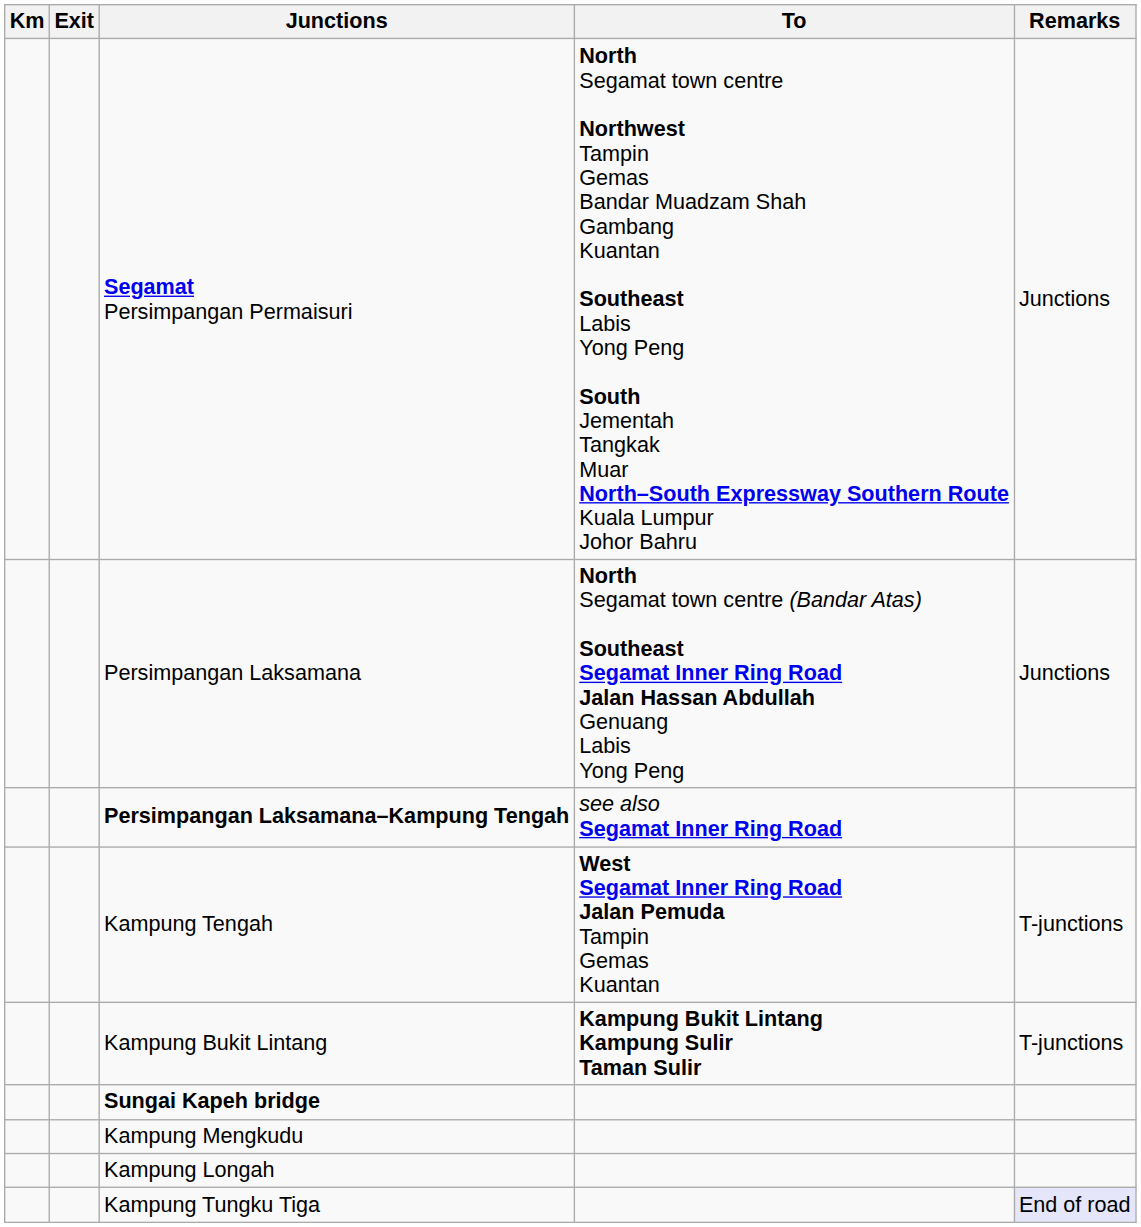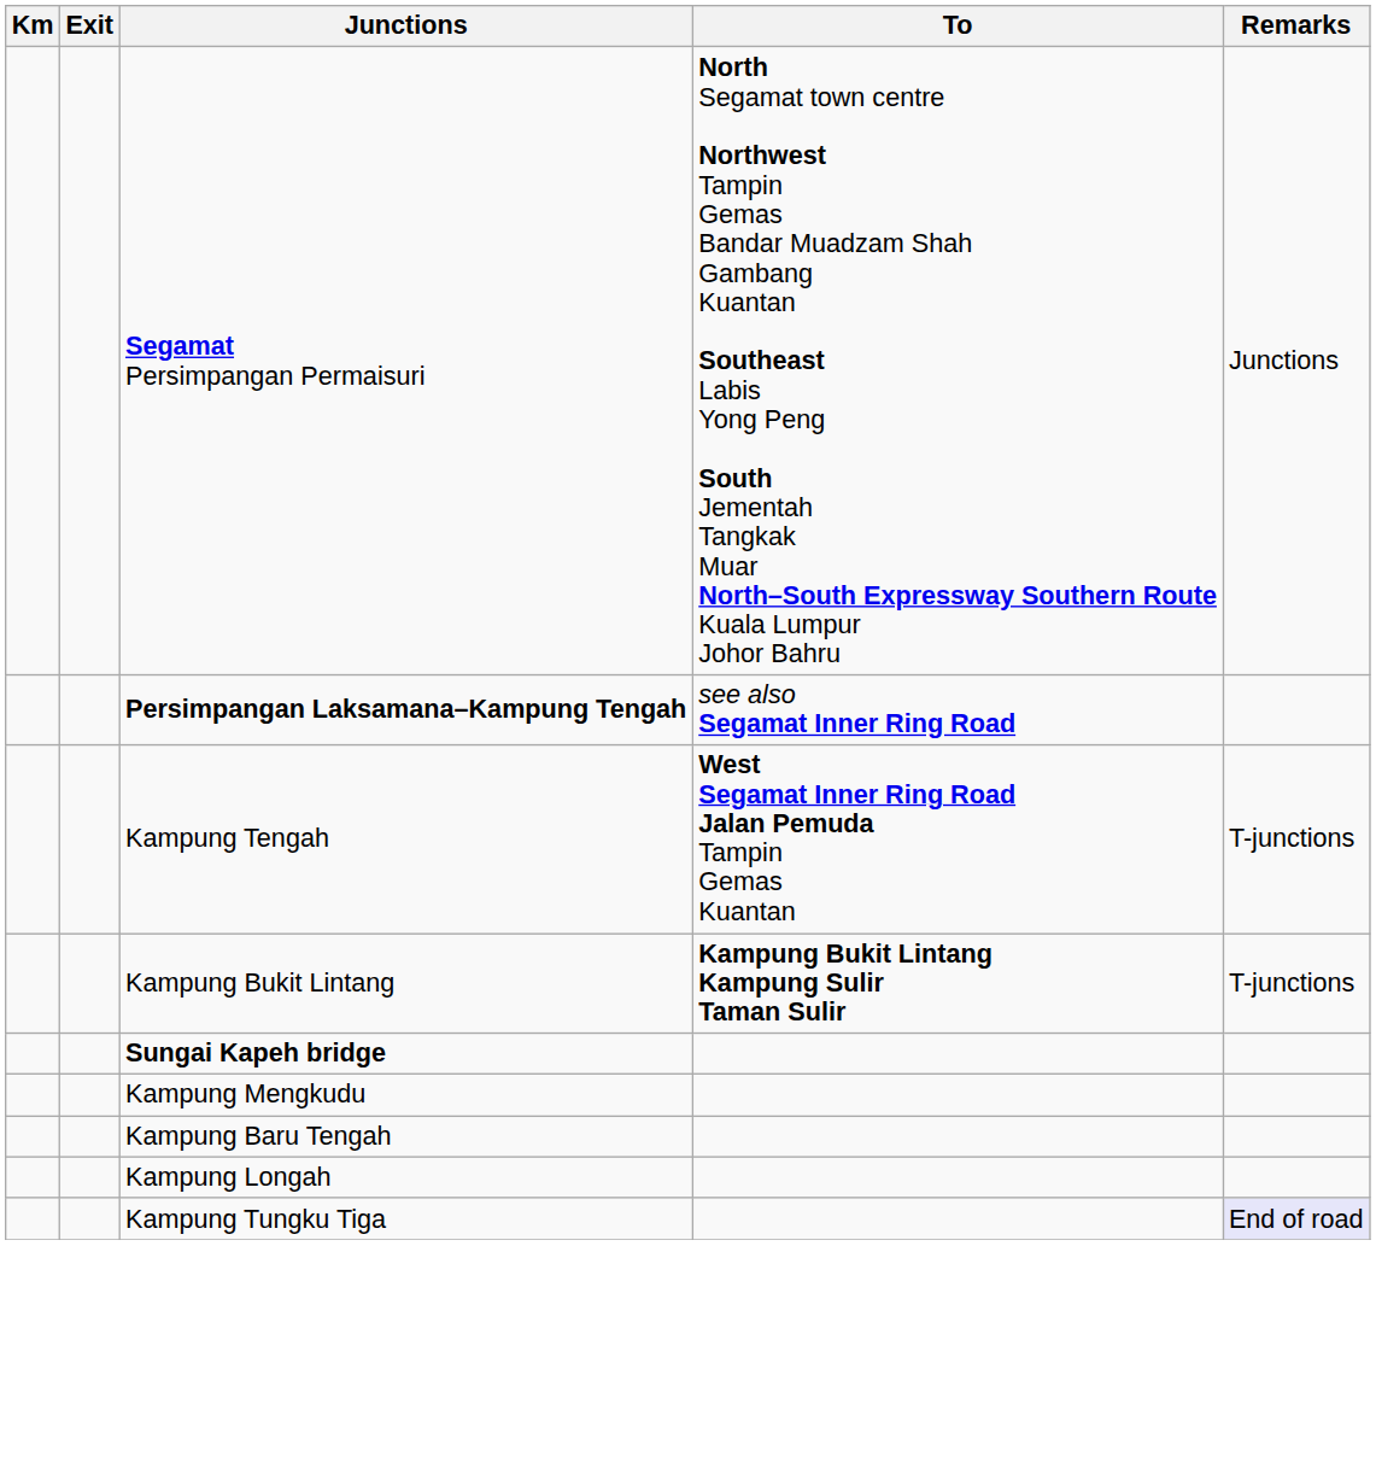- row: Persimpangan Laksamana | North Segamat town centre (Bandar Atas) Southeast Segamat Inner Ring Road Jalan Hassan Abdullah Genuang Labis Yong Peng | Junctions
+ row: Kampung Baru Tengah
